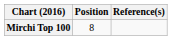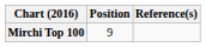Mirchi Top 100 | Position: 8 -> 9
